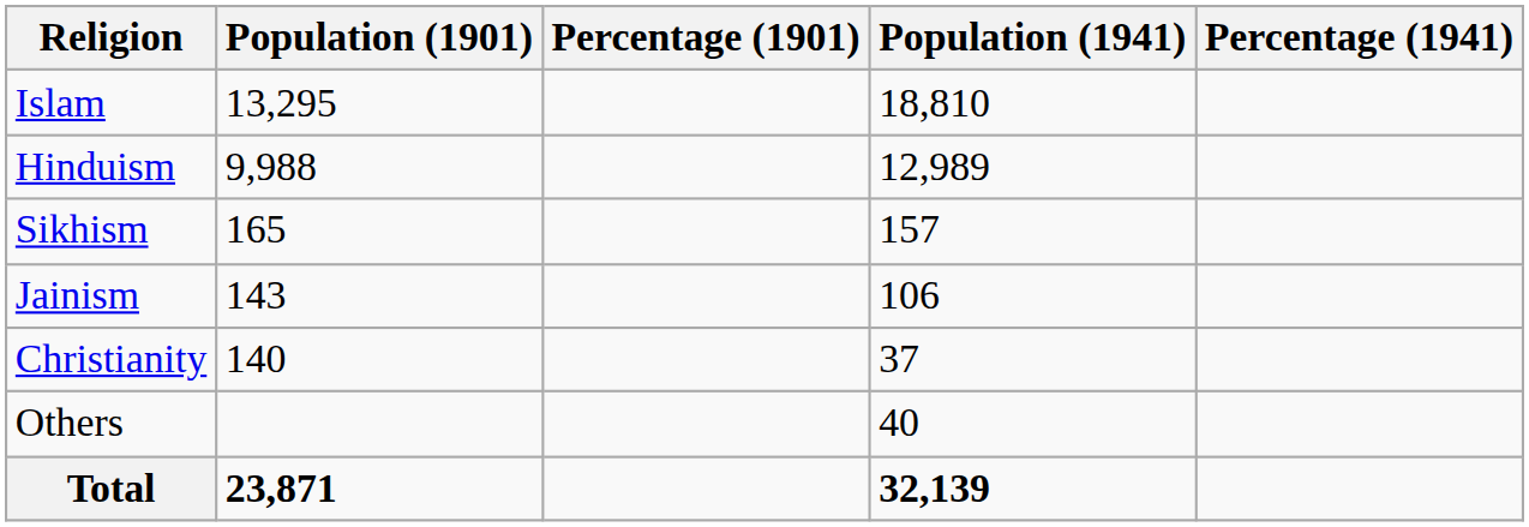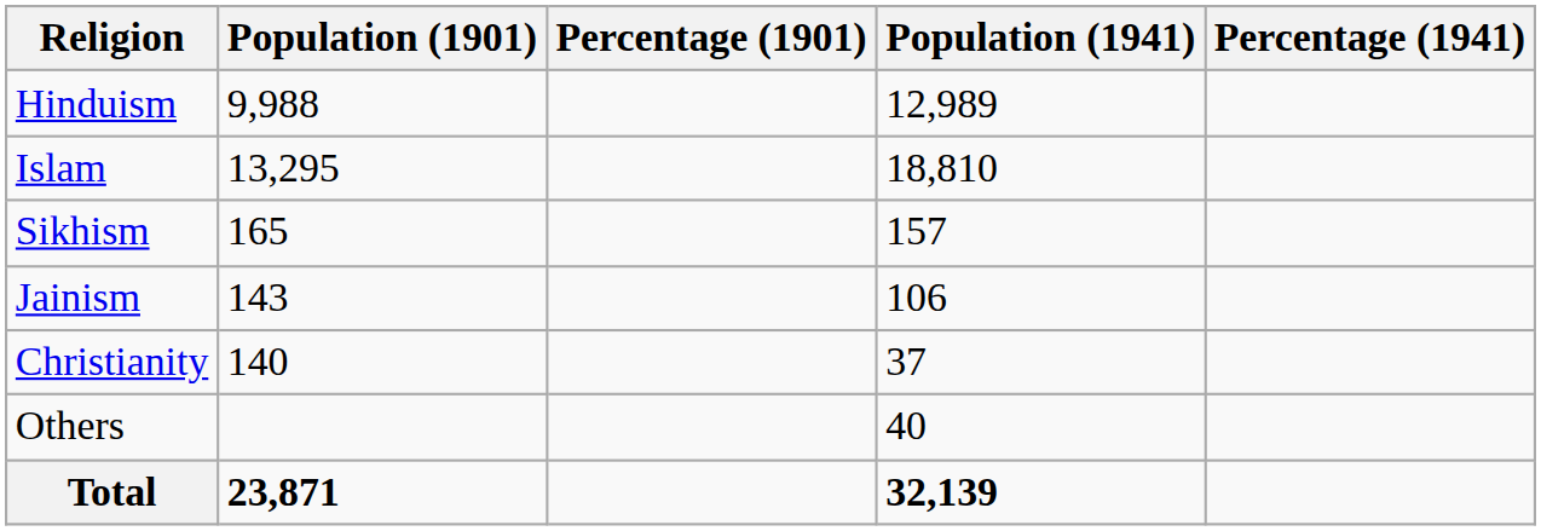rows swapped: Islam <-> Hinduism
